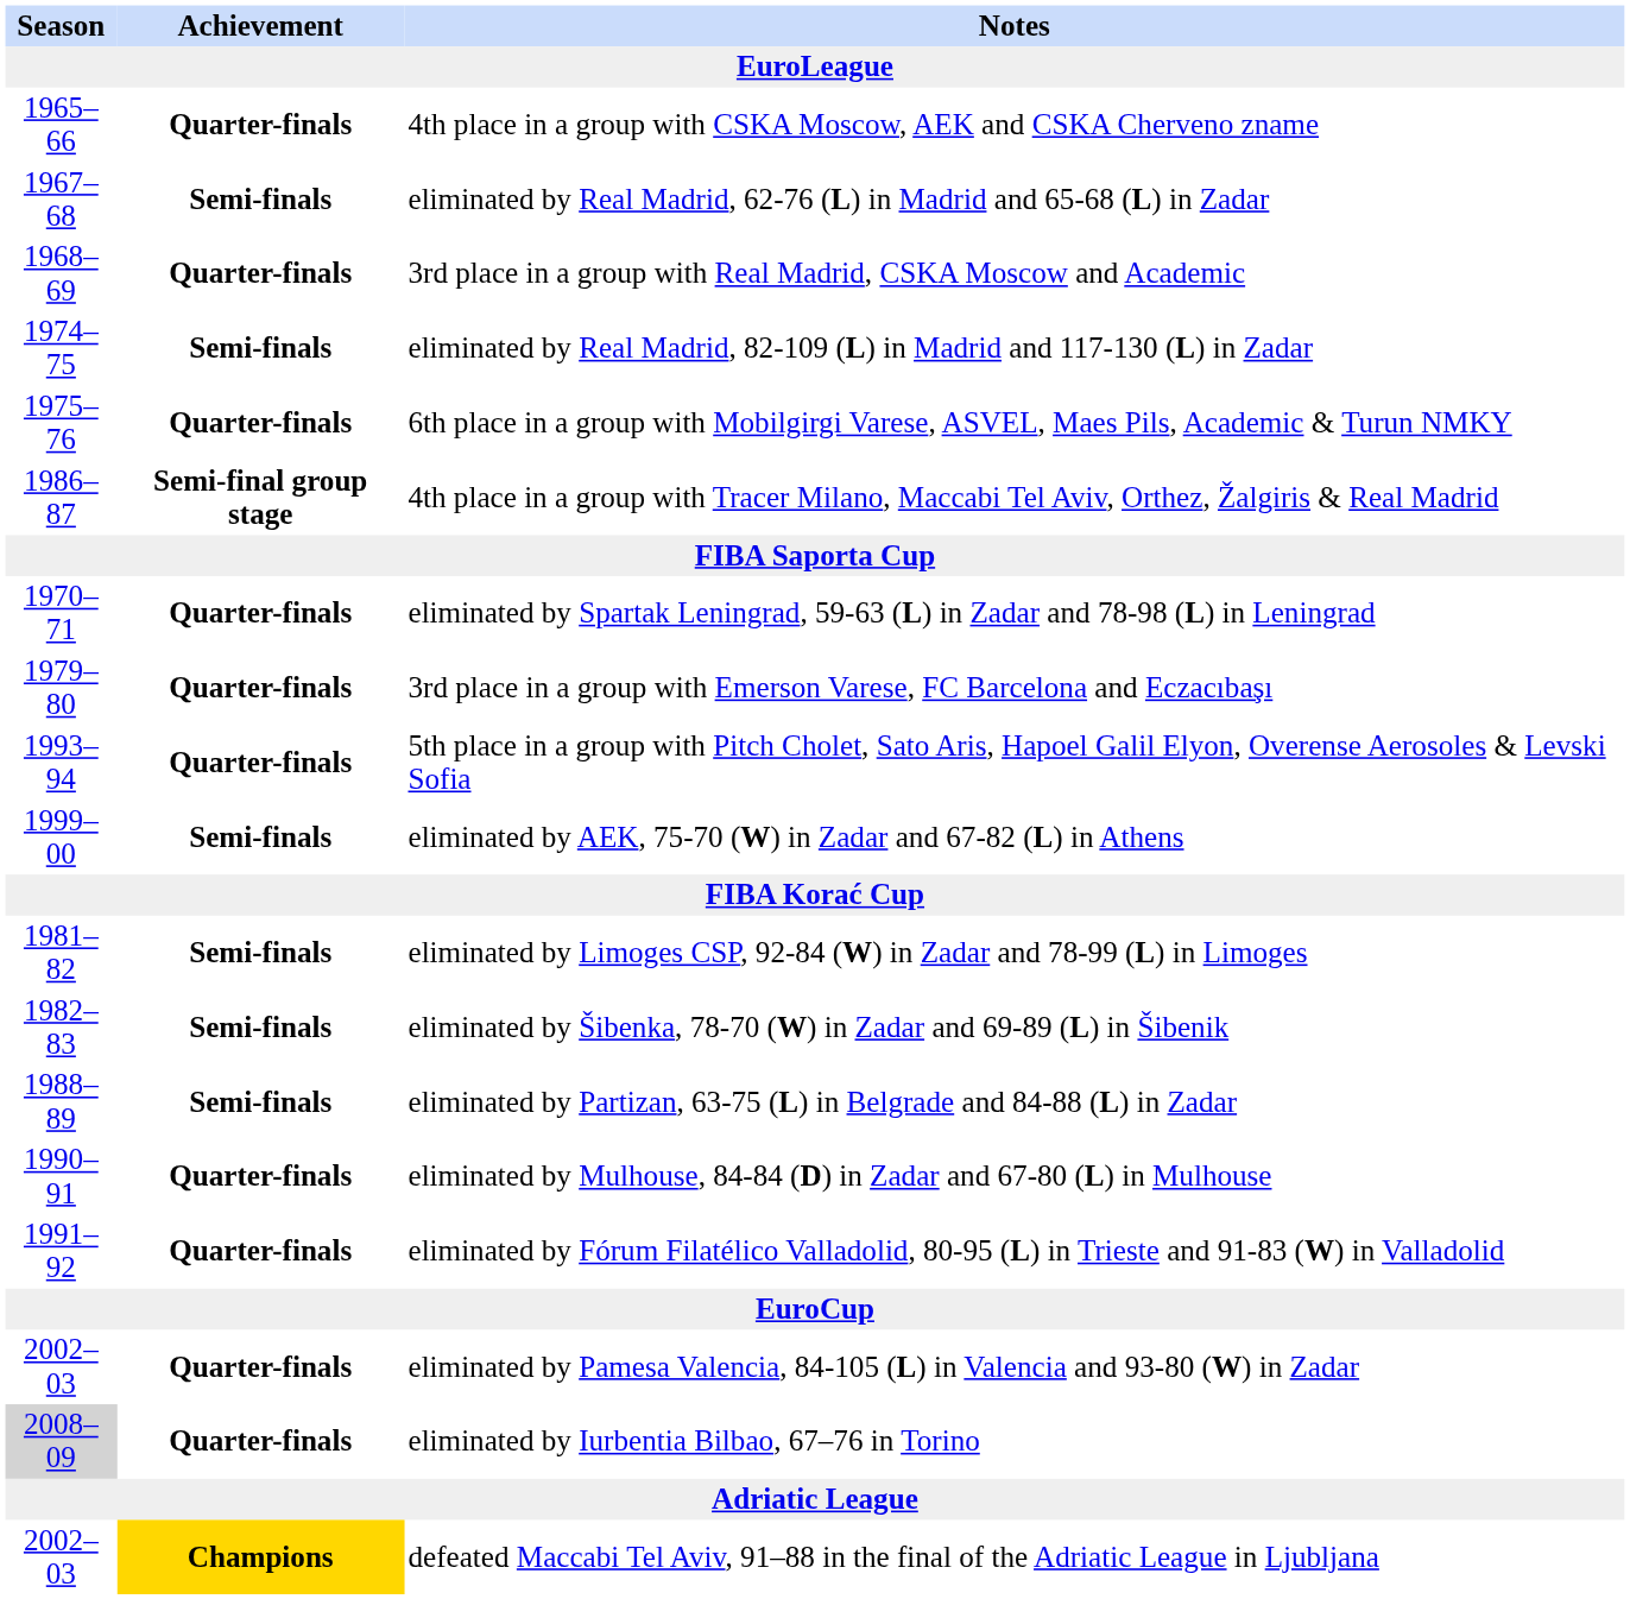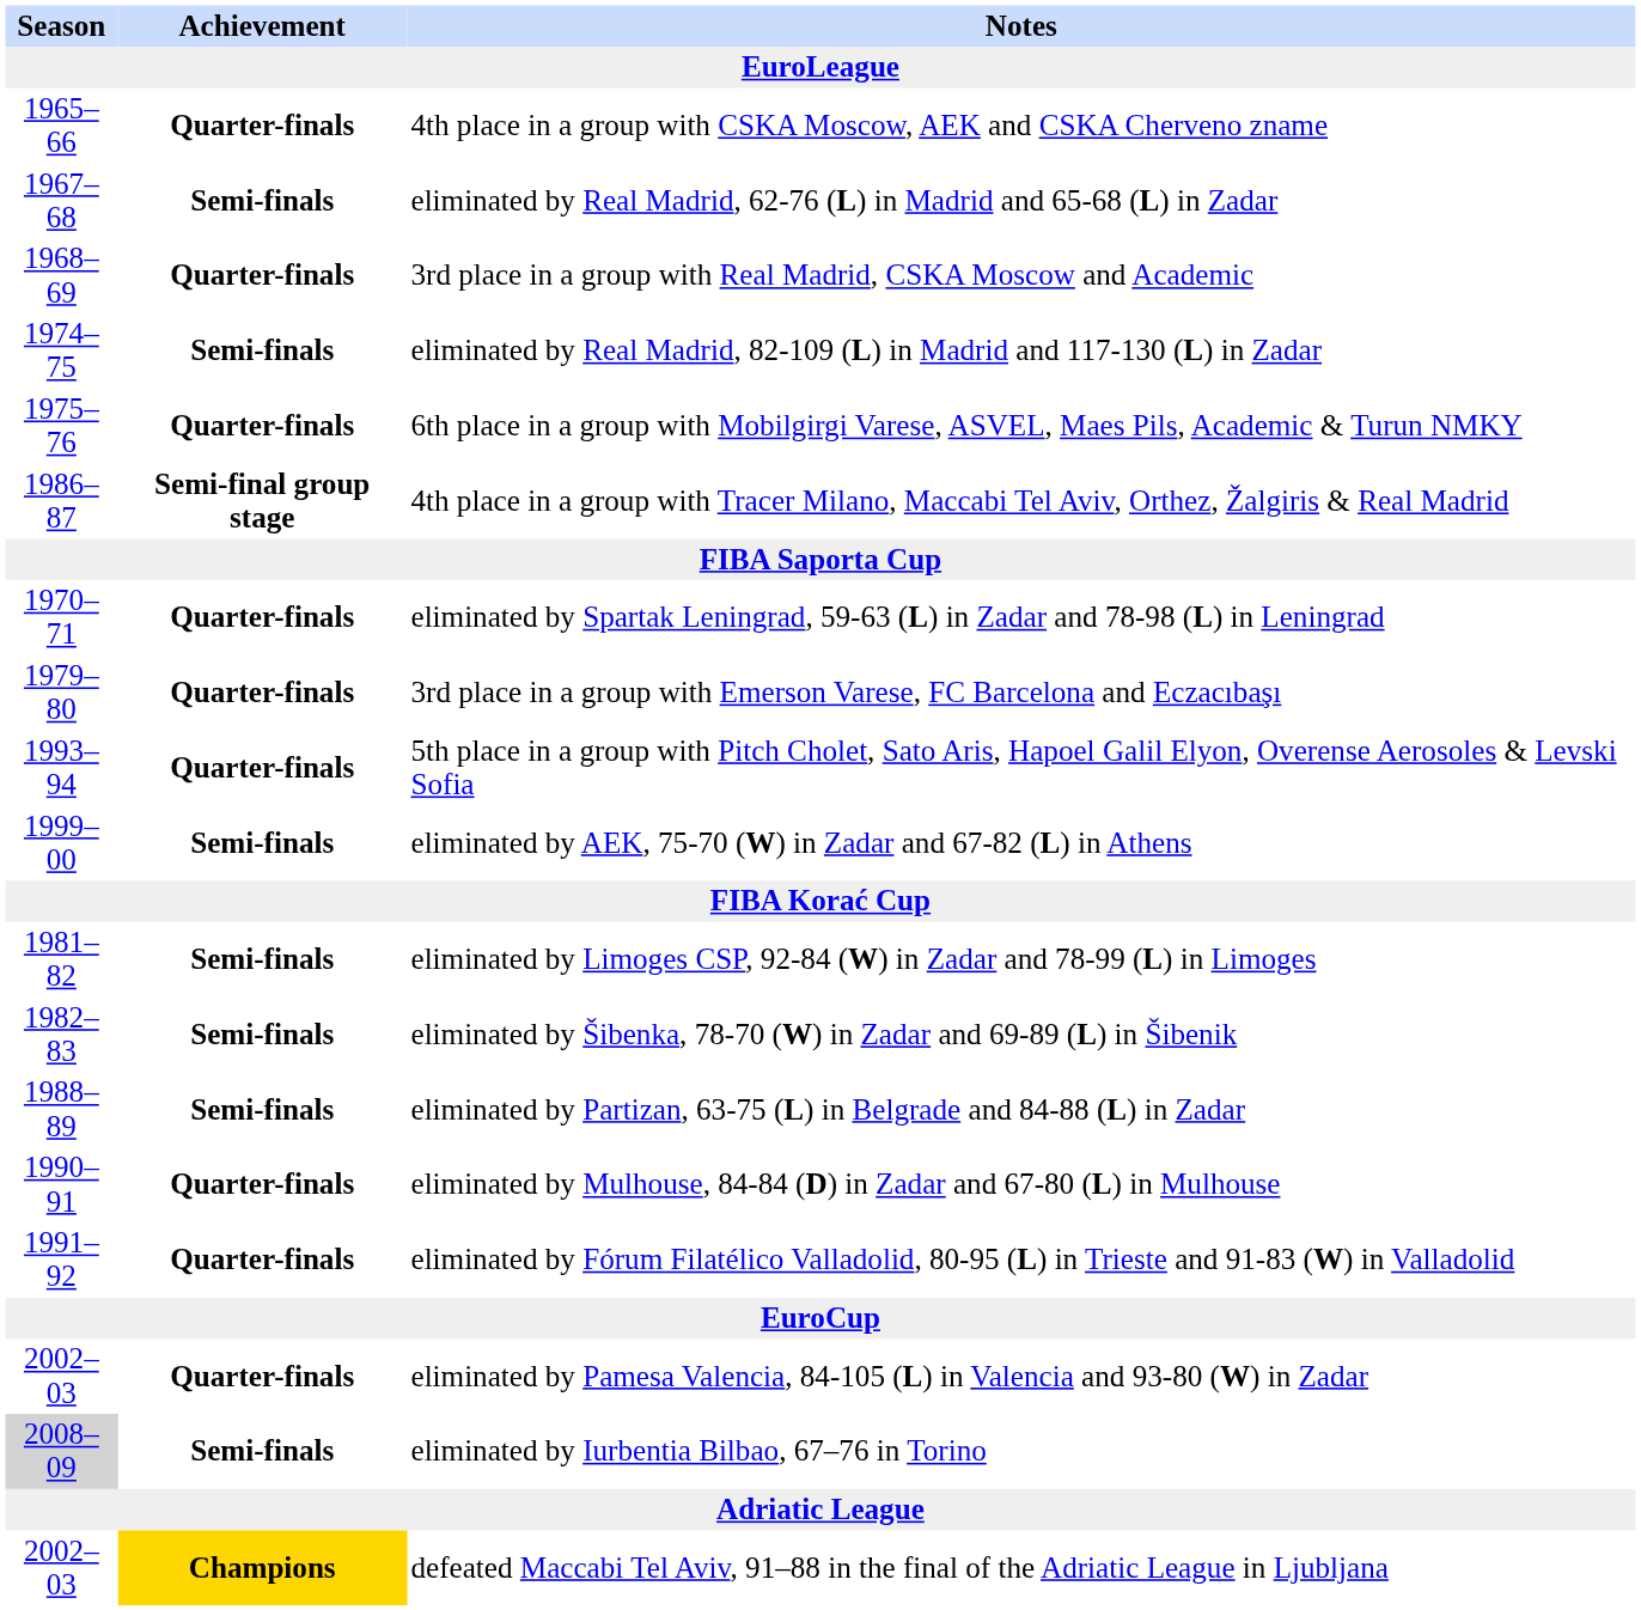eliminated by Iurbentia Bilbao, 67–76 in Torino | Achievement: Quarter-finals -> Semi-finals
